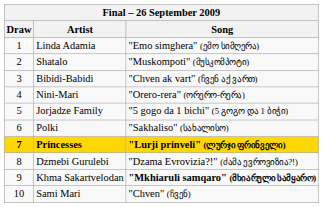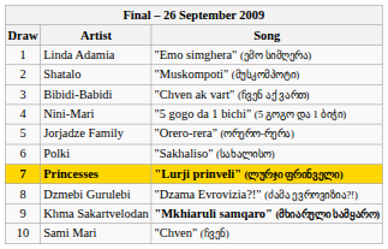Nini-Mari | Song: "Orero-rera" (ორერო-რერა) -> "5 gogo da 1 bichi" (5 გოგო და 1 ბიჭი)
Jorjadze Family | Song: "5 gogo da 1 bichi" (5 გოგო და 1 ბიჭი) -> "Orero-rera" (ორერო-რერა)
